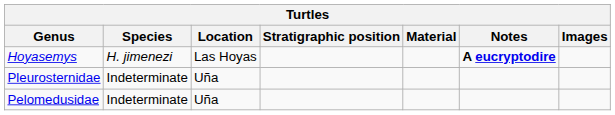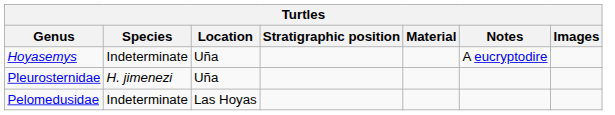Hoyasemys | Species: H. jimenezi -> Indeterminate
Hoyasemys | Location: Las Hoyas -> Uña
Hoyasemys | Notes: bold -> normal
Pleurosternidae | Species: Indeterminate -> H. jimenezi
Pelomedusidae | Location: Uña -> Las Hoyas
